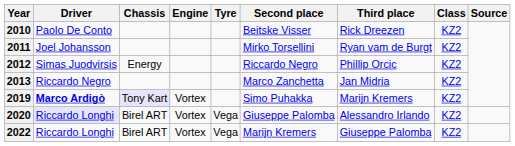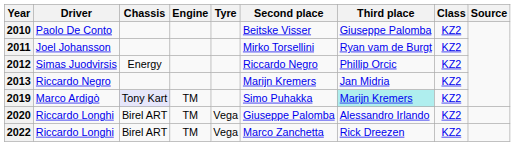2010 | Third place: Rick Dreezen -> Giuseppe Palomba
2013 | Second place: Marco Zanchetta -> Marijn Kremers
2019 | Driver: bold -> normal
2019 | Engine: Vortex -> TM
2019 | Third place: no background -> paleturquoise background
2020 | Driver: lavender background -> no background
2020 | Engine: Vortex -> TM
2022 | Engine: Vortex -> TM
2022 | Second place: Marijn Kremers -> Marco Zanchetta
2022 | Third place: Giuseppe Palomba -> Rick Dreezen
